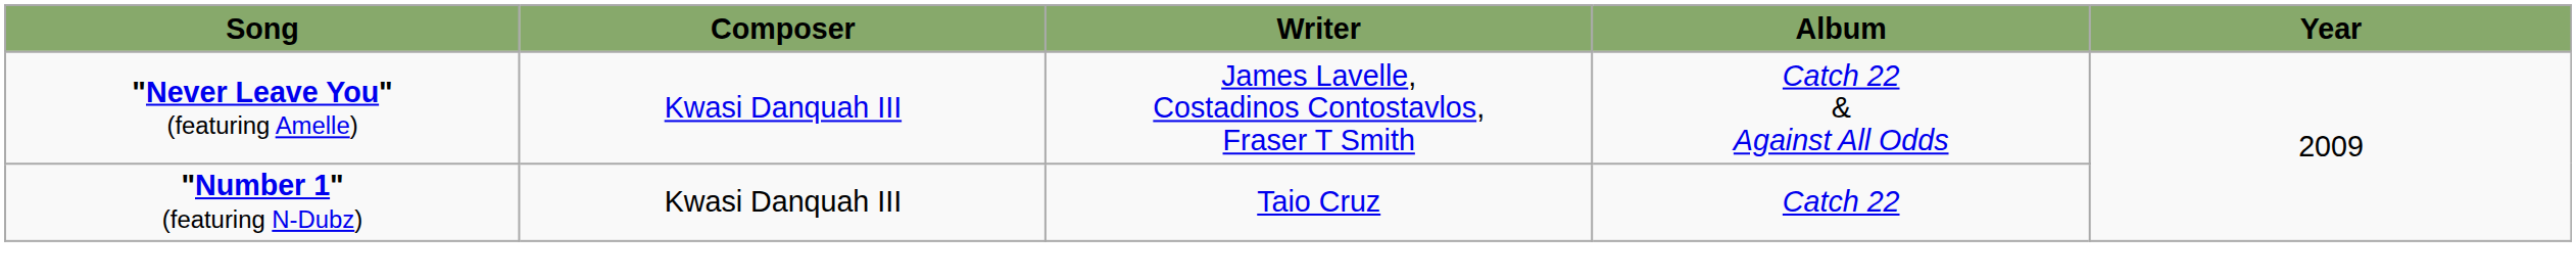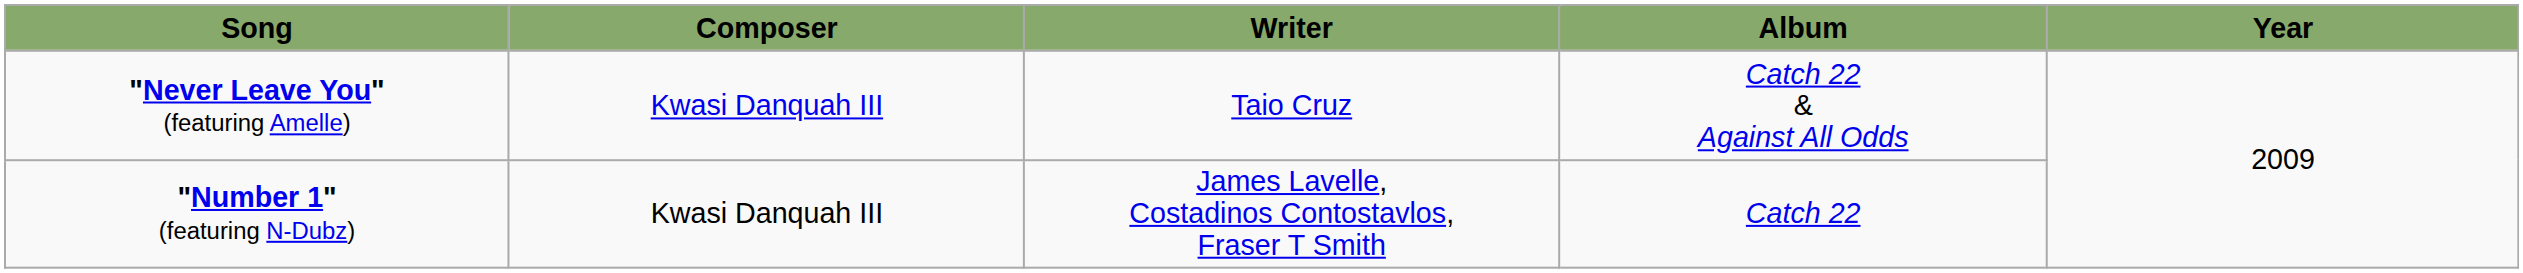"Never Leave You" (featuring Amelle) | Writer: James Lavelle, Costadinos Contostavlos, Fraser T Smith -> Taio Cruz
"Number 1" (featuring N-Dubz) | Writer: Taio Cruz -> James Lavelle, Costadinos Contostavlos, Fraser T Smith
